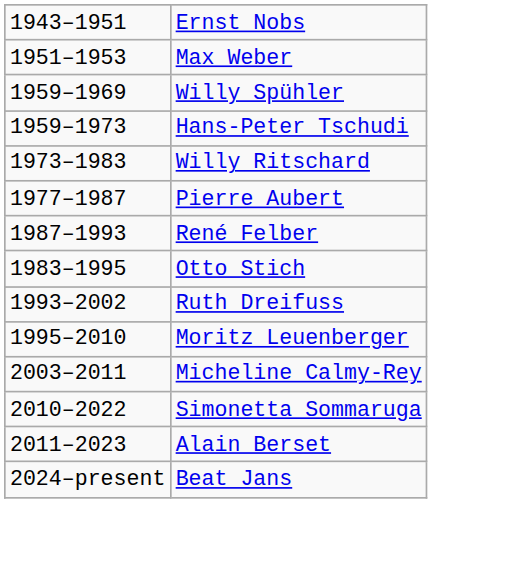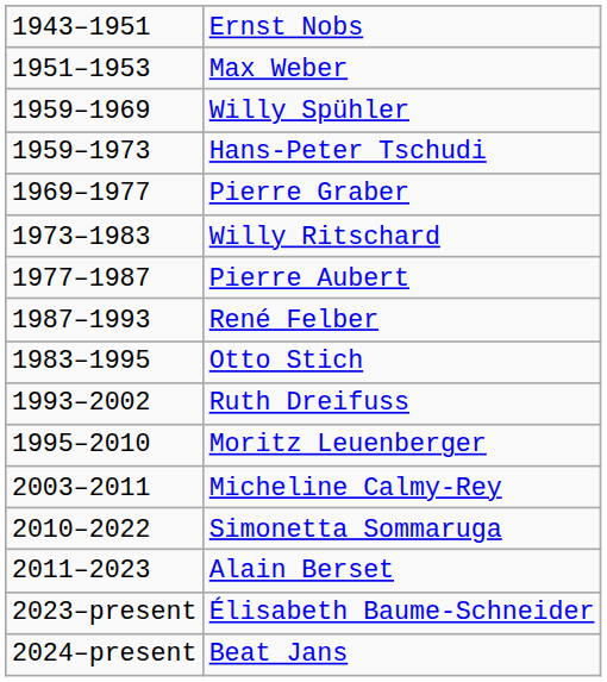+ row: 1969–1977 | Pierre Graber
+ row: 2023–present | Élisabeth Baume-Schneider
